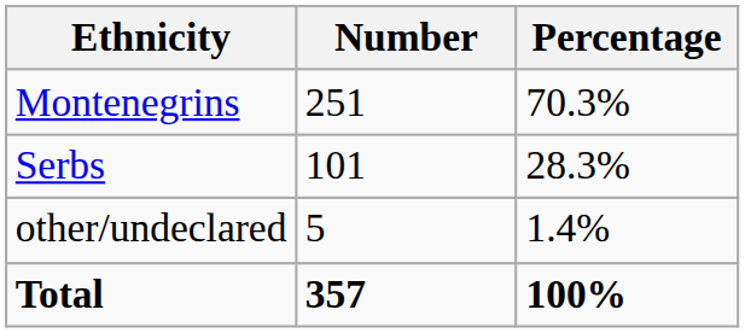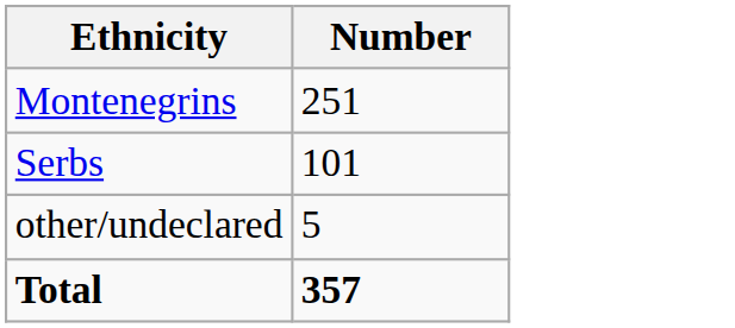- column: Percentage | 70.3% | 28.3% | 1.4% | 100%
